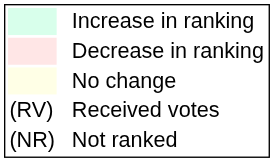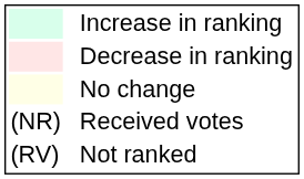Received votes | column 1: (RV) -> (NR)
Not ranked | column 1: (NR) -> (RV)
